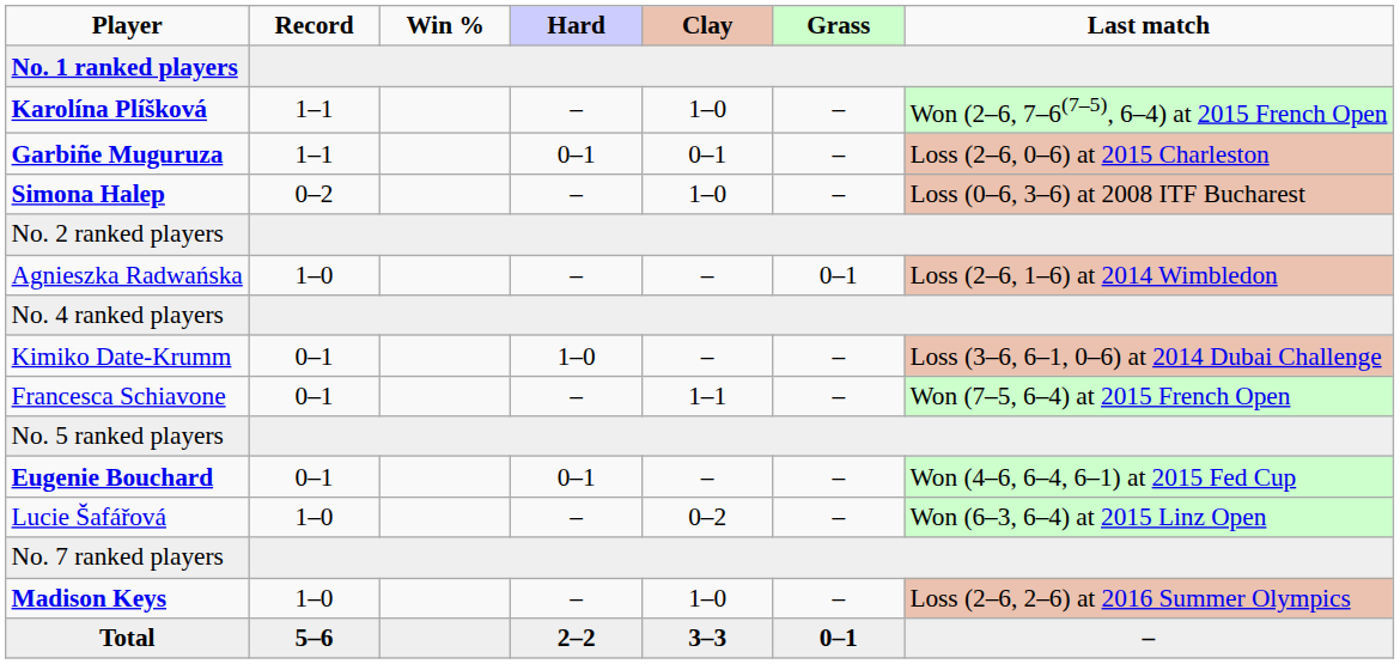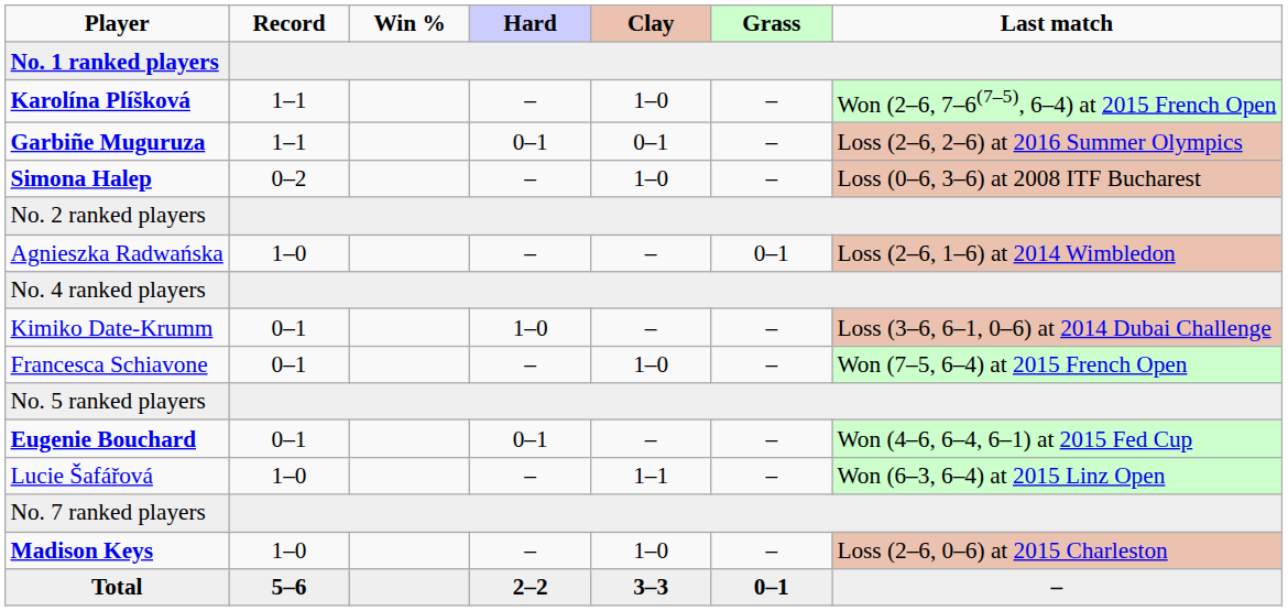Garbiñe Muguruza | Last match: Loss (2–6, 0–6) at 2015 Charleston -> Loss (2–6, 2–6) at 2016 Summer Olympics
Francesca Schiavone | Clay: 1–1 -> 1–0
Lucie Šafářová | Clay: 0–2 -> 1–1
Madison Keys | Last match: Loss (2–6, 2–6) at 2016 Summer Olympics -> Loss (2–6, 0–6) at 2015 Charleston
